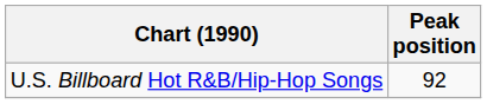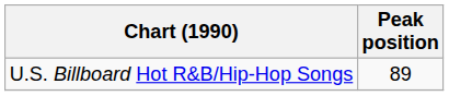U.S. Billboard Hot R&B/Hip-Hop Songs | Peak position: 92 -> 89
